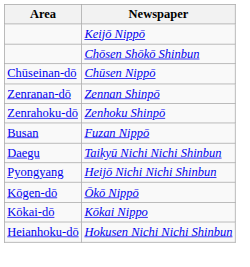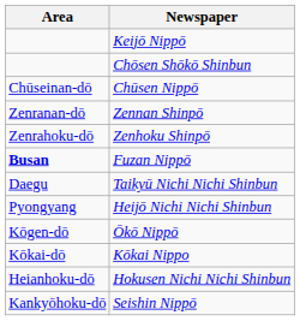Fuzan Nippō | Area: normal -> bold
+ row: Kankyōhoku-dō | Seishin Nippō
